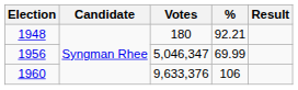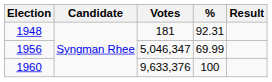1948 | Votes: 180 -> 181
1948 | %: 92.21 -> 92.31
1960 | %: 106 -> 100
